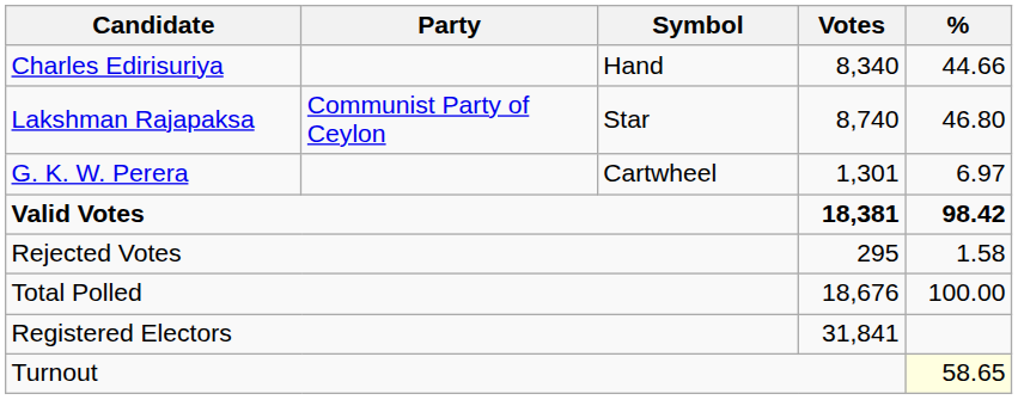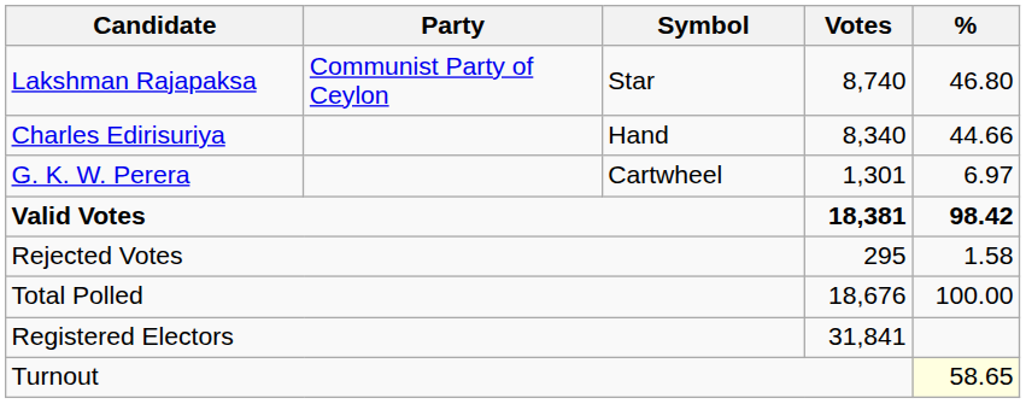rows swapped: Lakshman Rajapaksa <-> Charles Edirisuriya
